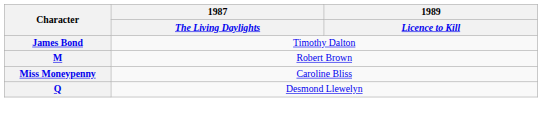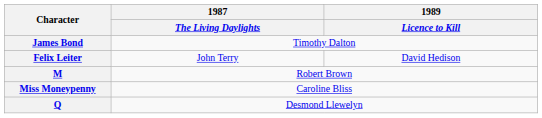+ row: Felix Leiter | John Terry | David Hedison
